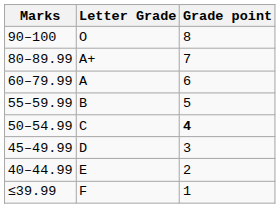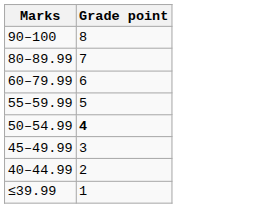- column: Letter Grade | O | A+ | A | B | C | D | E | F
